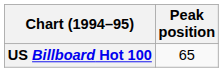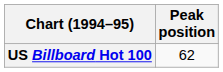US Billboard Hot 100 | Peak position: 65 -> 62
